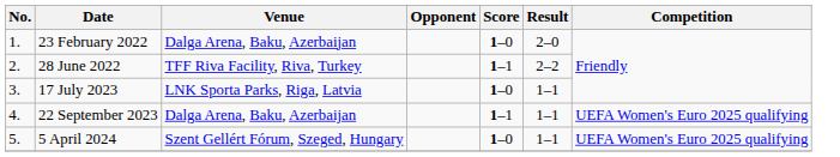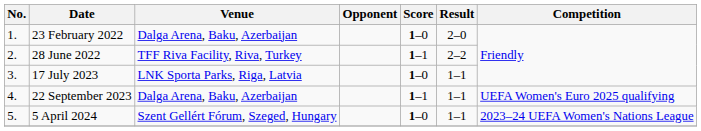5 April 2024 | Competition: UEFA Women's Euro 2025 qualifying -> 2023–24 UEFA Women's Nations League
